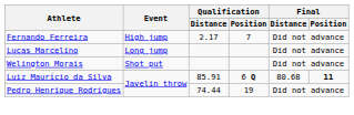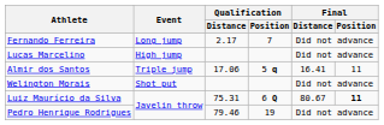Fernando Ferreira | Event: High jump -> Long jump
Lucas Marcelino | Event: Long jump -> High jump
+ row: Almir dos Santos | Triple jump | 17.06 | 5 q | 16.41 | 11
Luiz Maurício da Silva | Qualification / Distance: 85.91 -> 75.31
Luiz Maurício da Silva | Final / Distance: 80.68 -> 80.67
Pedro Henrique Rodrigues | Qualification / Distance: 74.44 -> 79.46
